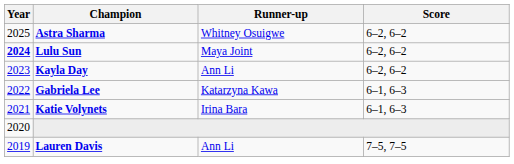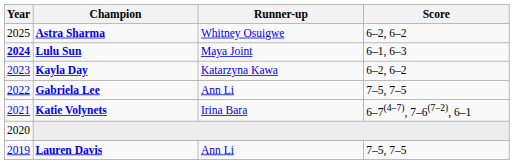Lulu Sun | Score: 6–2, 6–2 -> 6–1, 6–3
Kayla Day | Runner-up: Ann Li -> Katarzyna Kawa
Gabriela Lee | Runner-up: Katarzyna Kawa -> Ann Li
Gabriela Lee | Score: 6–1, 6–3 -> 7–5, 7–5
Katie Volynets | Score: 6–1, 6–3 -> 6–7(4–7), 7–6(7–2), 6–1
